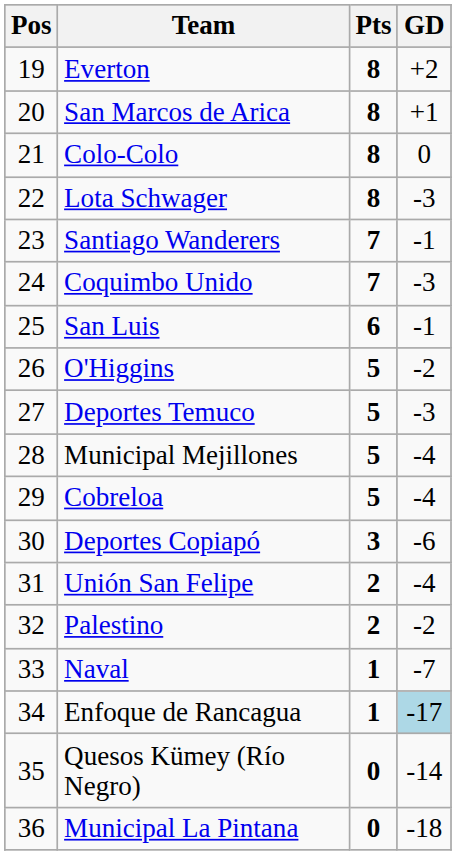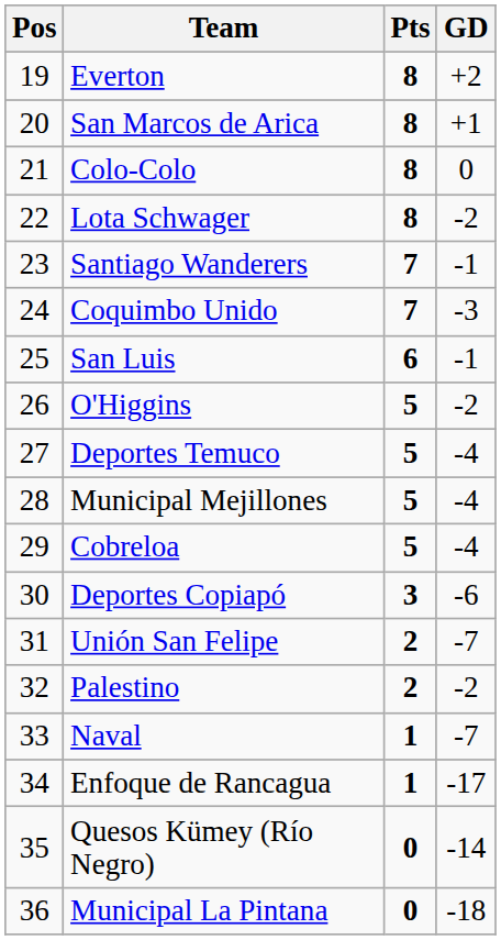Lota Schwager | GD: -3 -> -2
Deportes Temuco | GD: -3 -> -4
Unión San Felipe | GD: -4 -> -7
Enfoque de Rancagua | GD: lightblue background -> no background
